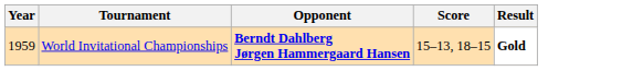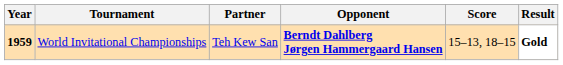+ column: Partner | Teh Kew San
World Invitational Championships | Year: normal -> bold
